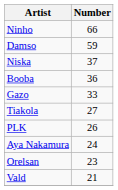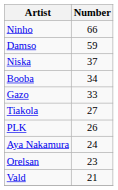Booba | Number: 36 -> 34
